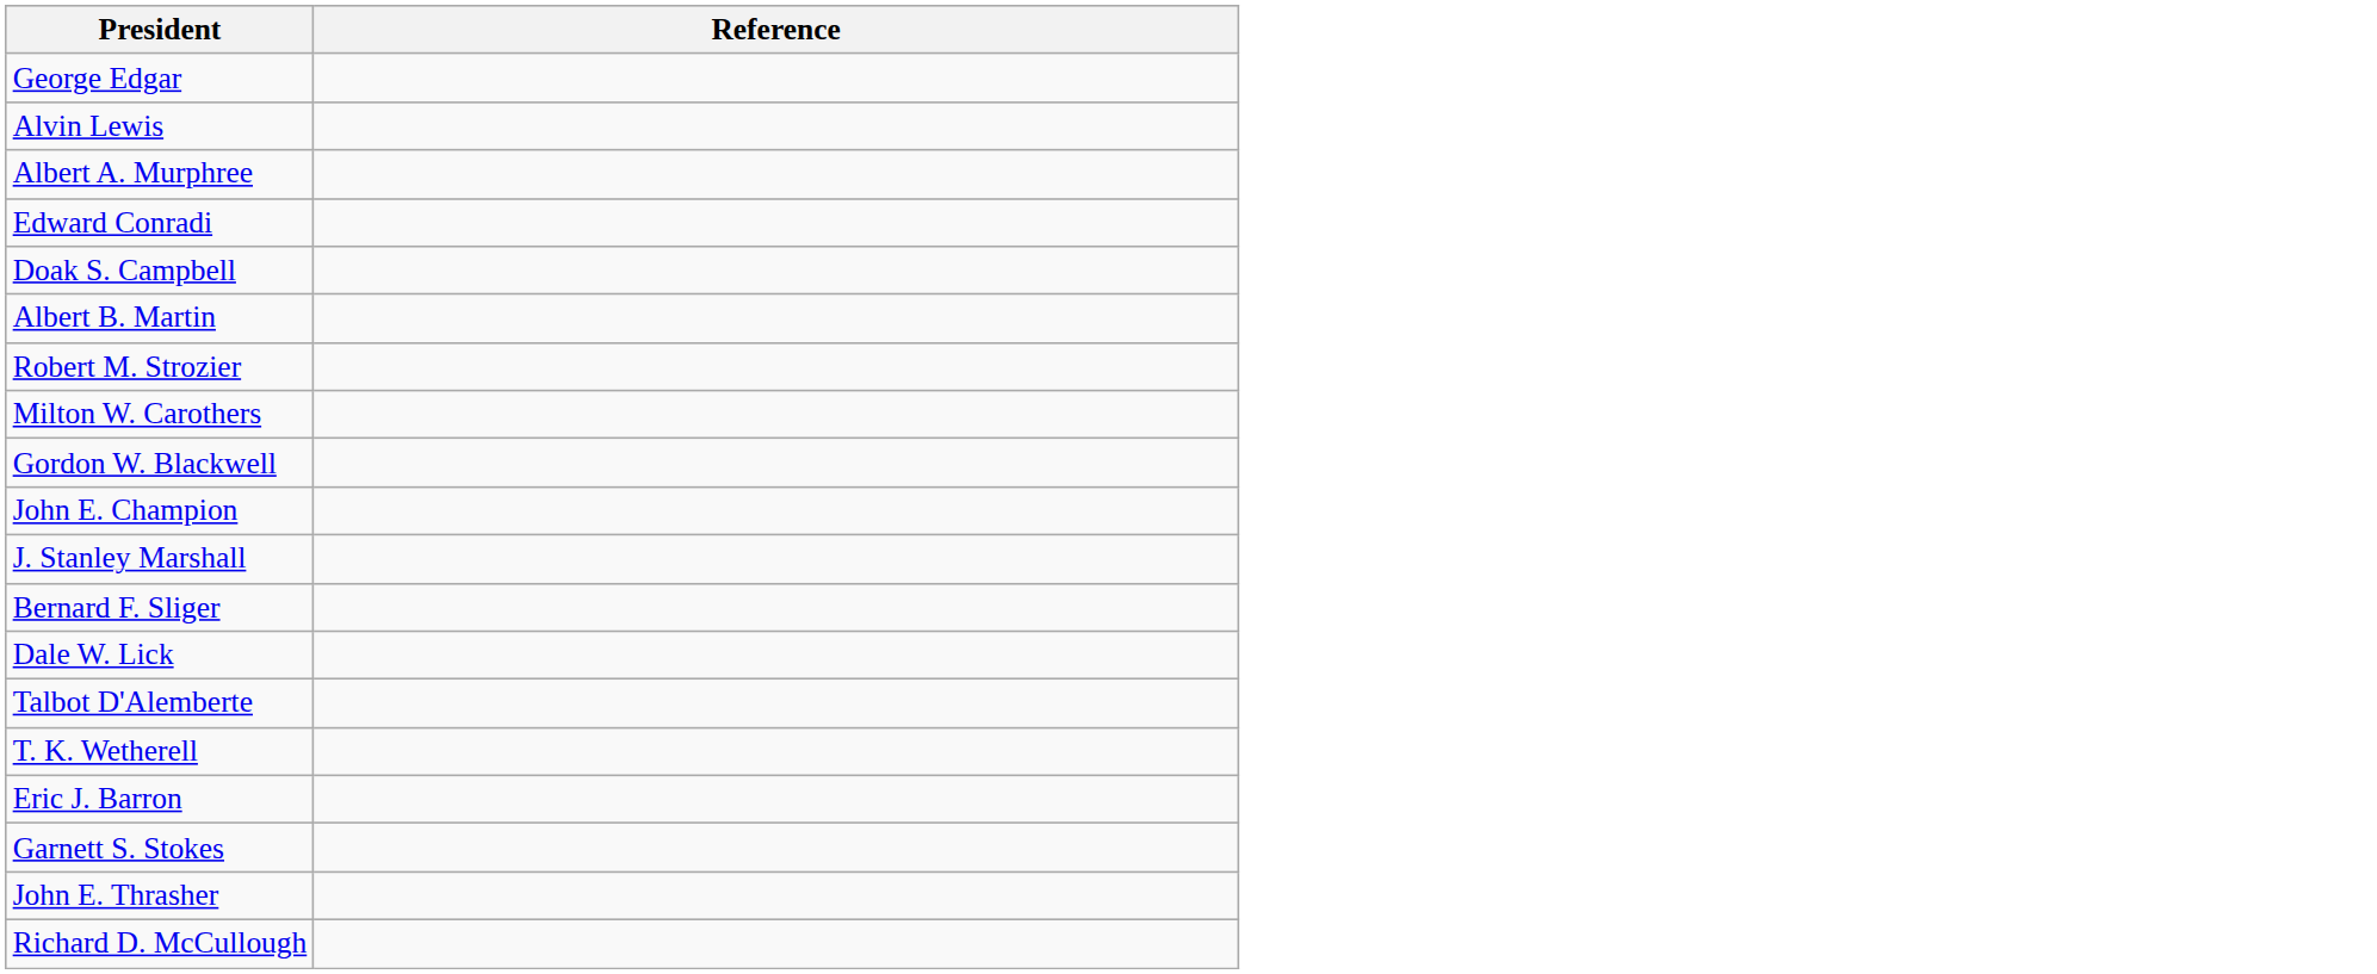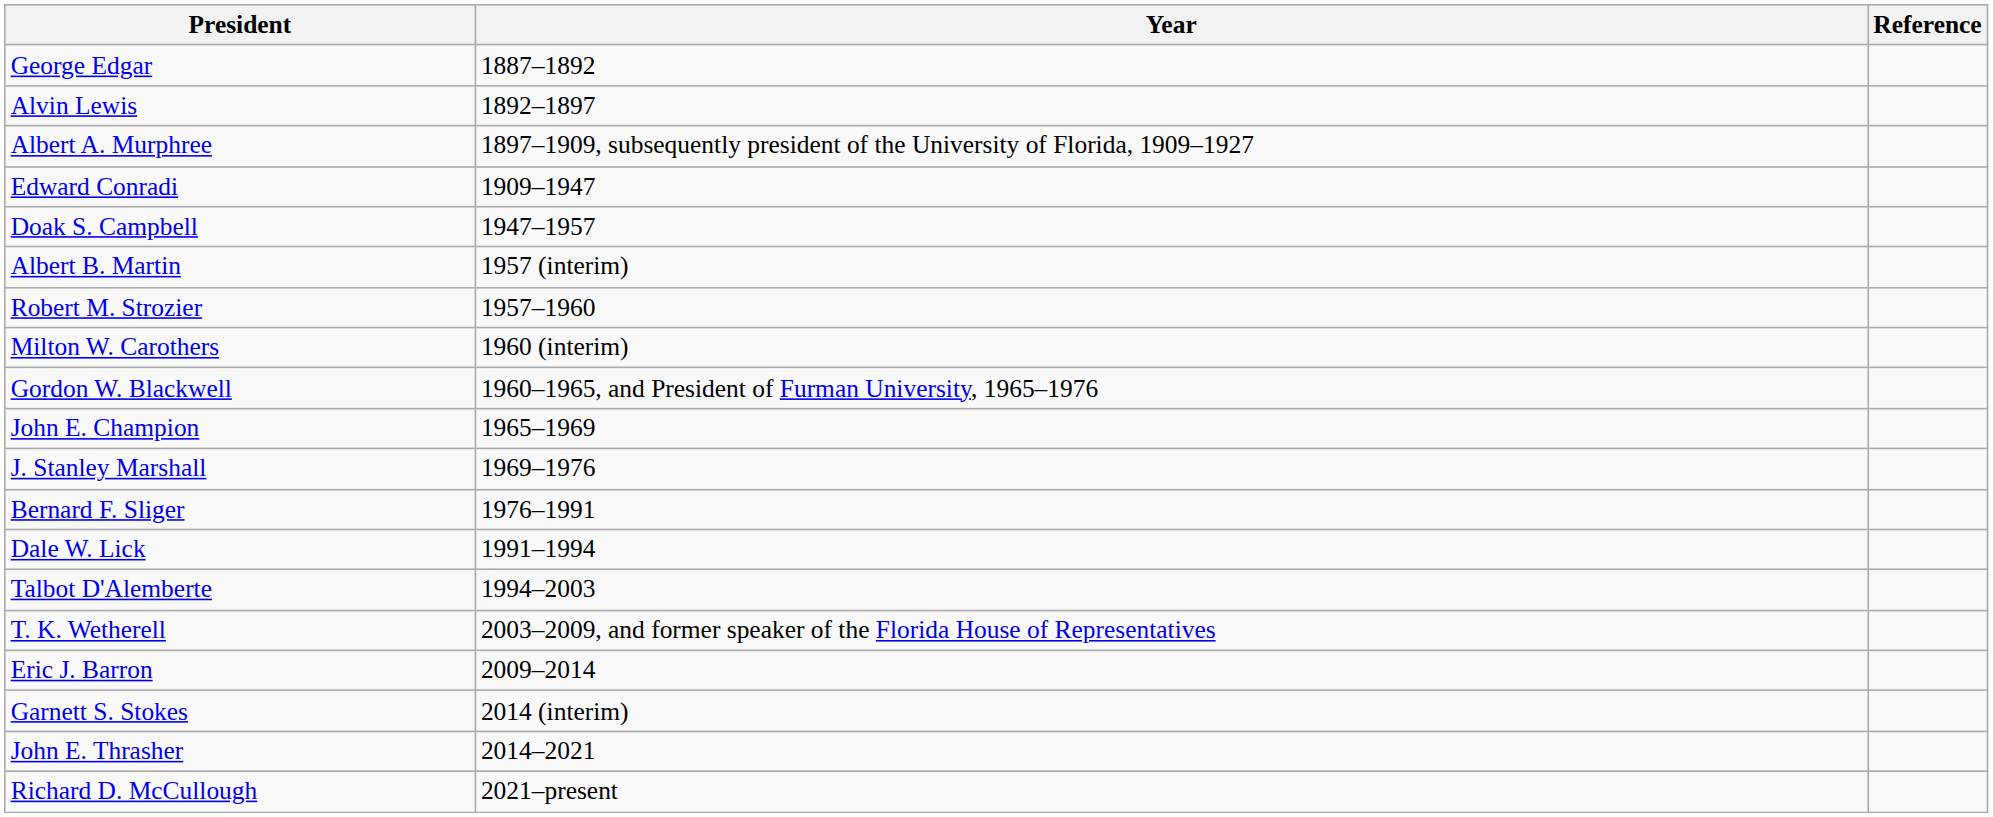+ column: Year | 1887–1892 | 1892–1897 | 1897–1909, subsequently president of the University of Florida, 1909–1927 | 1909–1947 | 1947–1957 | 1957 (interim) | 1957–1960 | 1960 (interim) | 1960–1965, and President of Furman University, 1965–1976 | 1965–1969 | 1969–1976 | 1976–1991 | 1991–1994 | 1994–2003 | 2003–2009, and former speaker of the Florida House of Representatives | 2009–2014 | 2014 (interim) | 2014–2021 | 2021–present
